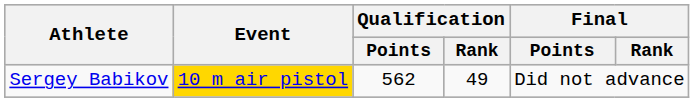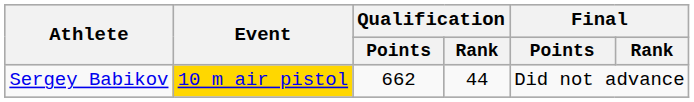Sergey Babikov | Qualification / Points: 562 -> 662
Sergey Babikov | Qualification / Rank: 49 -> 44
